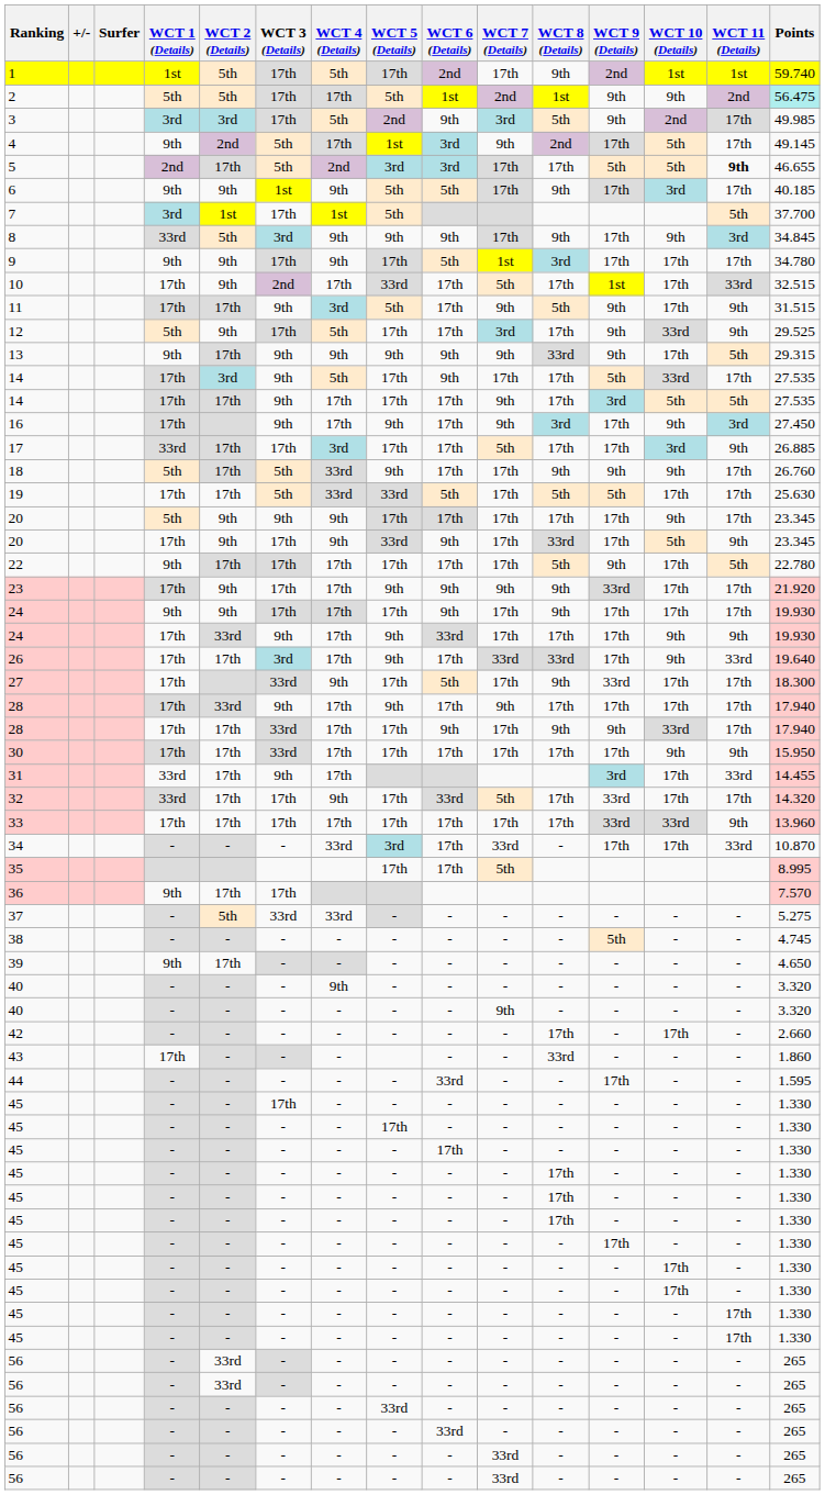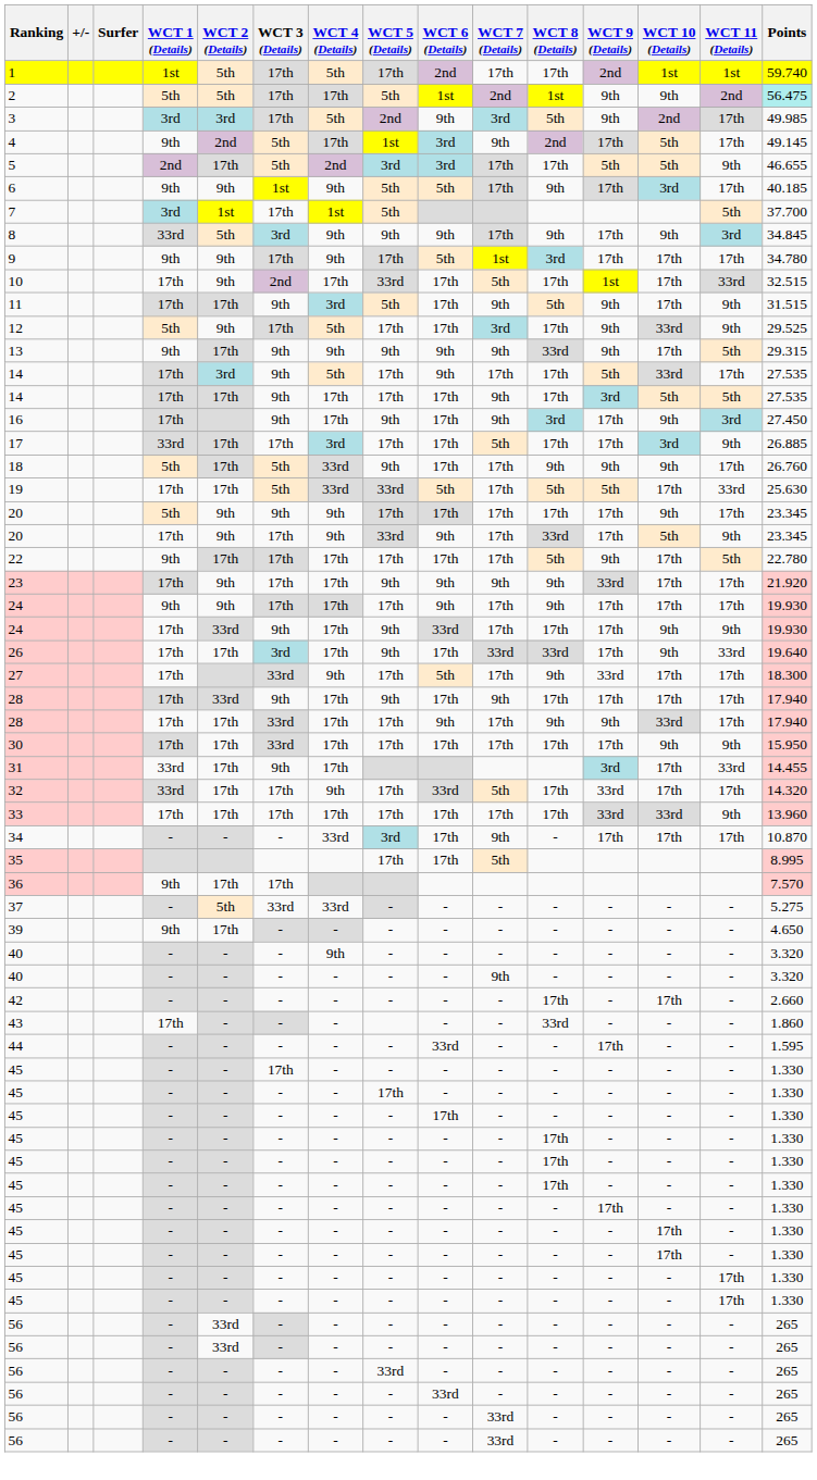1 | WCT 8 (Details): 9th -> 17th
5 | WCT 11 (Details): bold -> normal
19 | WCT 11 (Details): 17th -> 33rd
34 | WCT 7 (Details): 33rd -> 9th
34 | WCT 11 (Details): 33rd -> 17th
- row: 38 | - | - | - | - | - | - | - | - | 5th | - | - | 4.745
